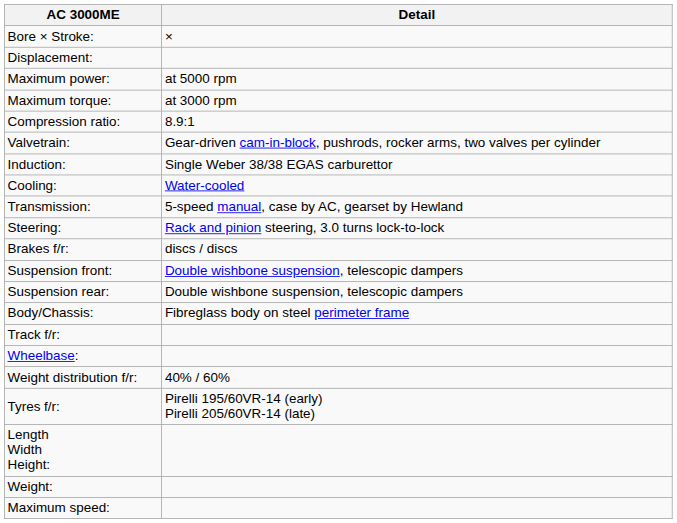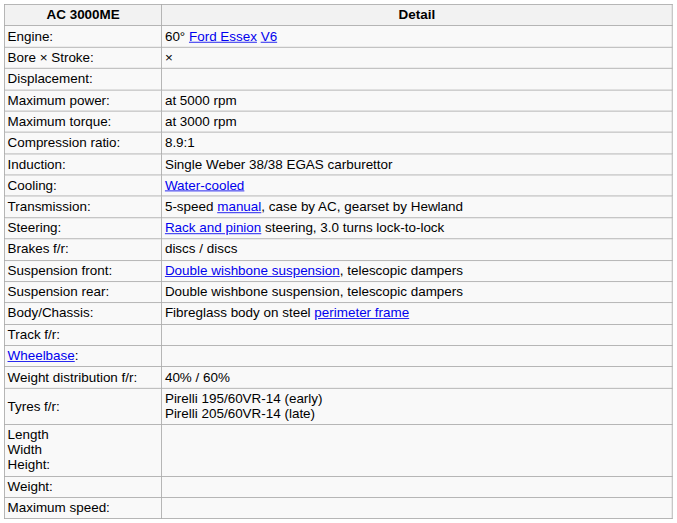+ row: Engine: | 60° Ford Essex V6
- row: Valvetrain: | Gear-driven cam-in-block, pushrods, rocker arms, two valves per cylinder
